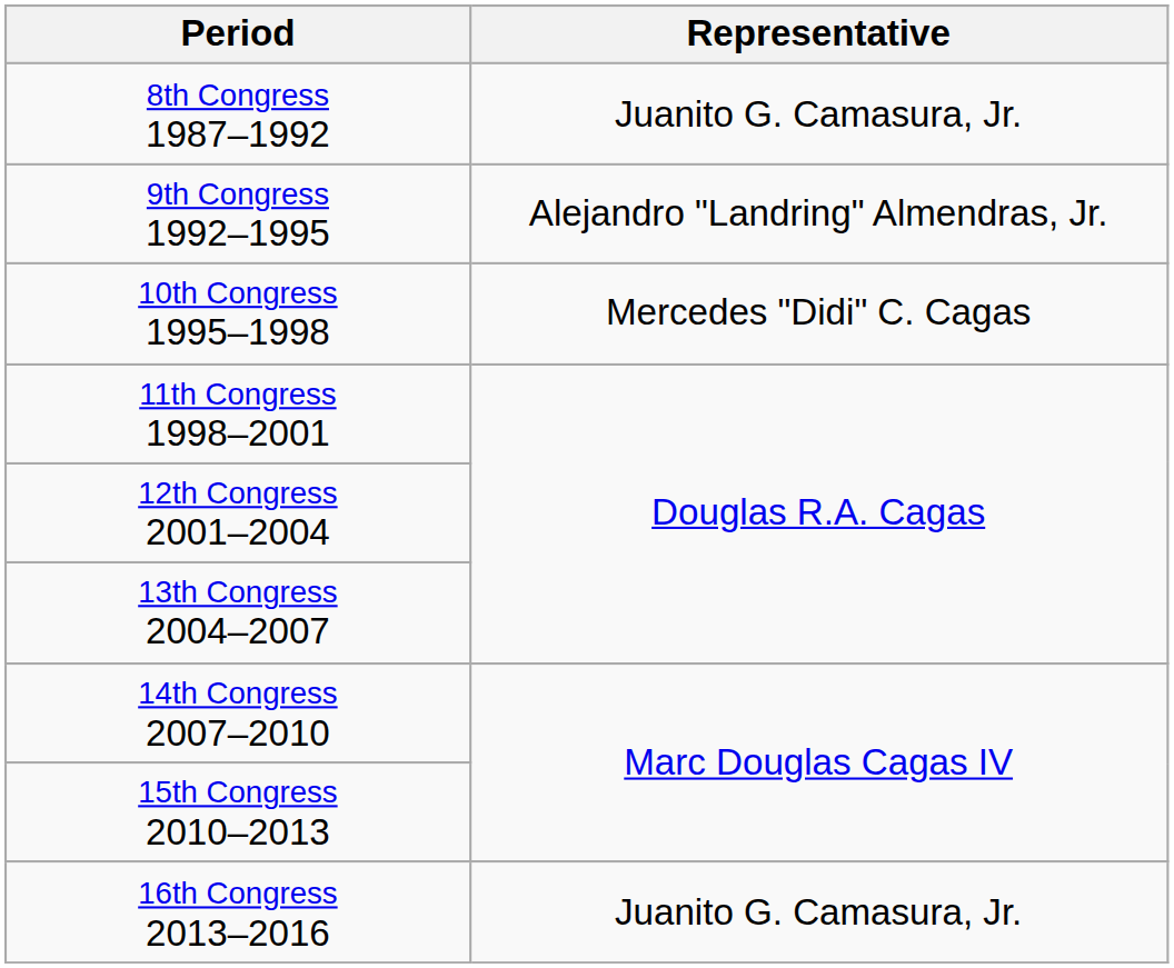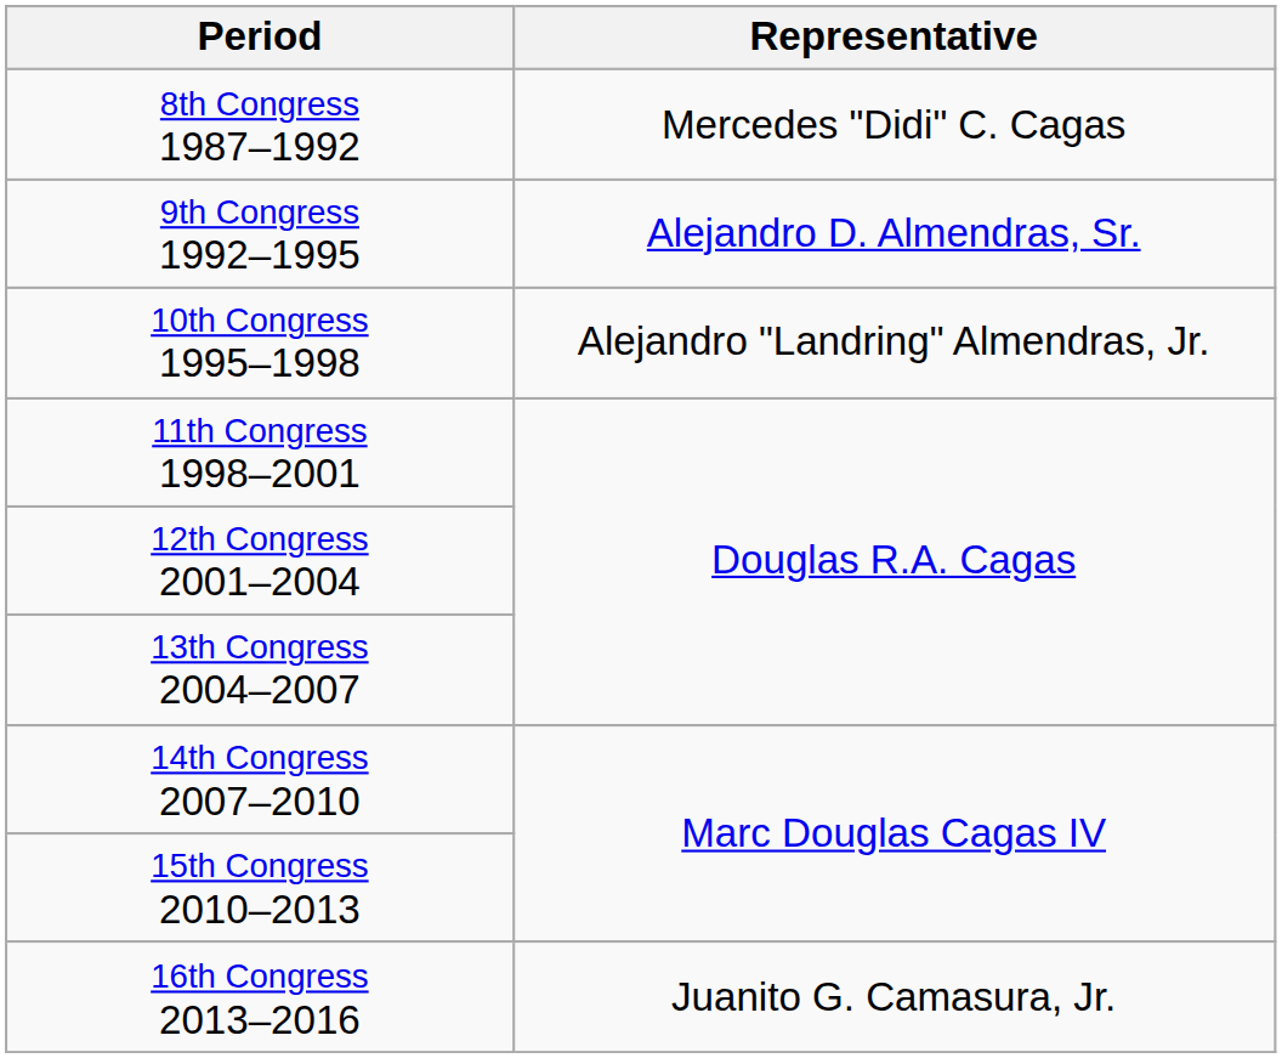8th Congress 1987–1992 | Representative: Juanito G. Camasura, Jr. -> Mercedes "Didi" C. Cagas
9th Congress 1992–1995 | Representative: Alejandro "Landring" Almendras, Jr. -> Alejandro D. Almendras, Sr.
10th Congress 1995–1998 | Representative: Mercedes "Didi" C. Cagas -> Alejandro "Landring" Almendras, Jr.
